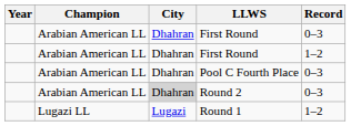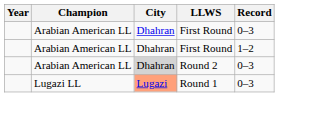- row: Arabian American LL | Dhahran | Pool C Fourth Place | 0–3
Round 1 | City: no background -> lightsalmon background
Round 1 | Record: 1–2 -> 0–3
